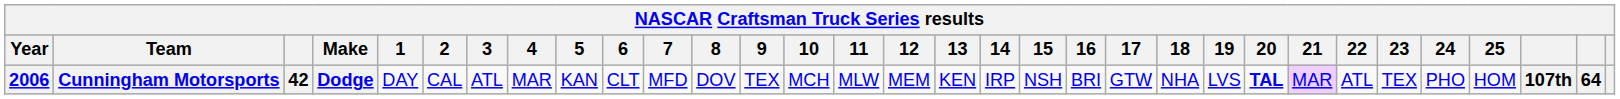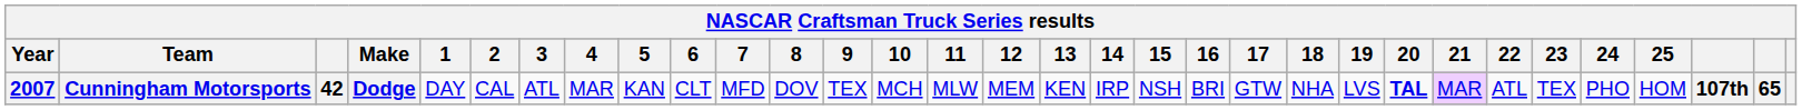Cunningham Motorsports | Year: 2006 -> 2007
Cunningham Motorsports | column 31: 64 -> 65
